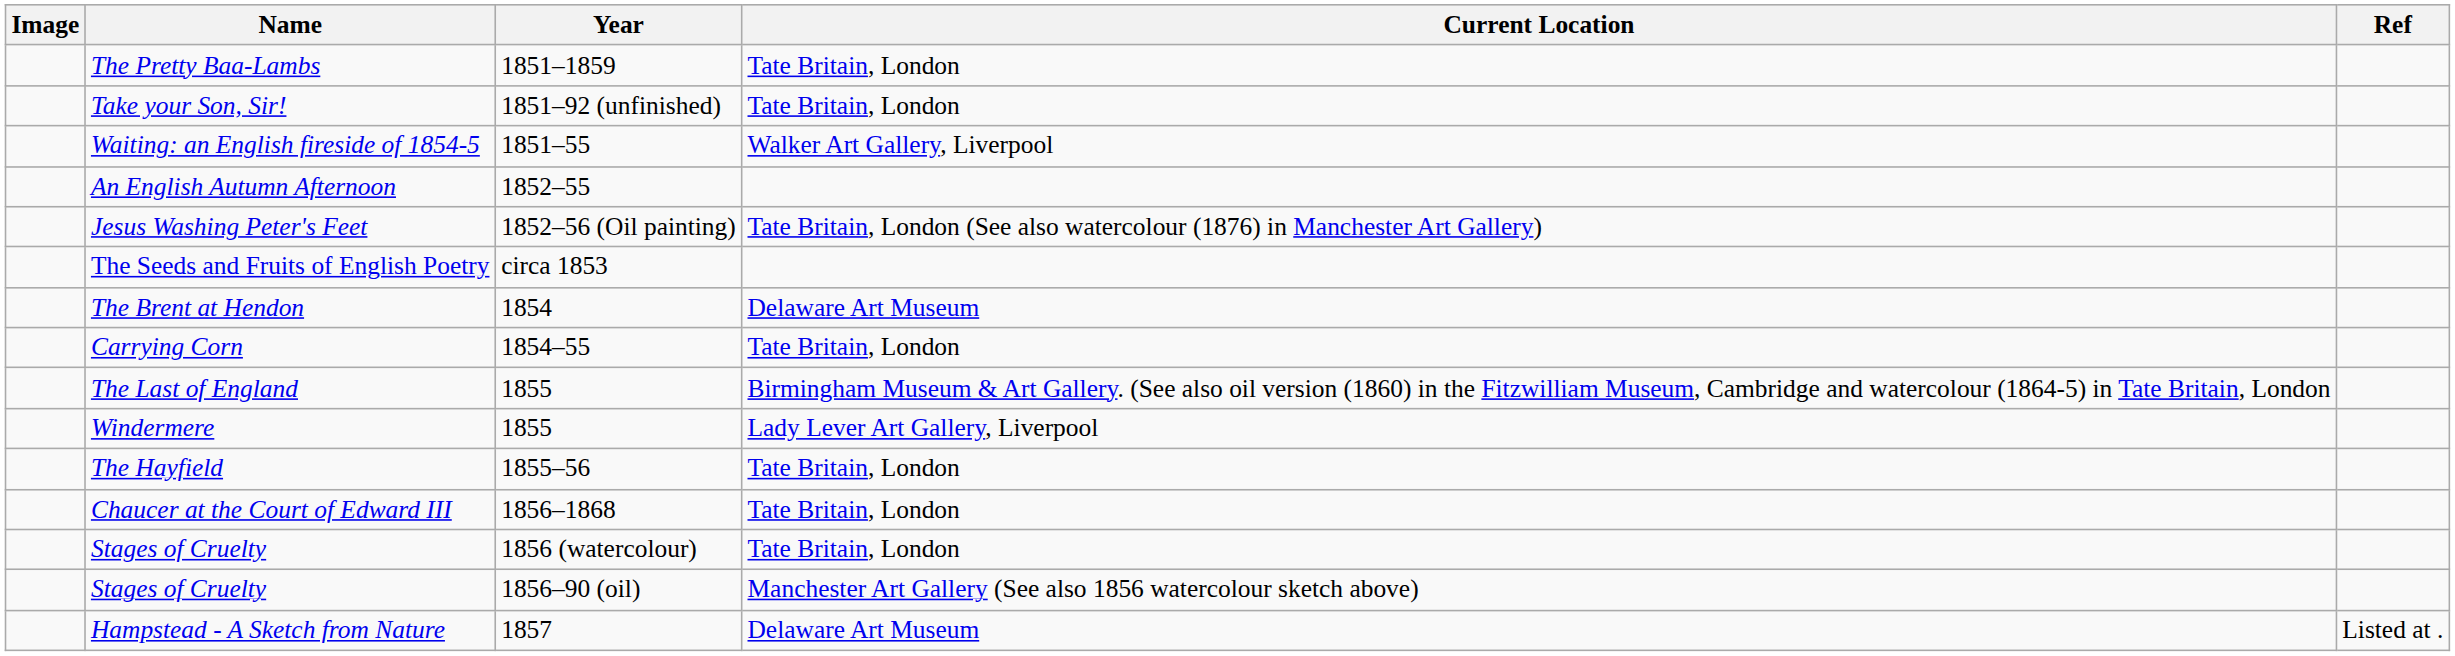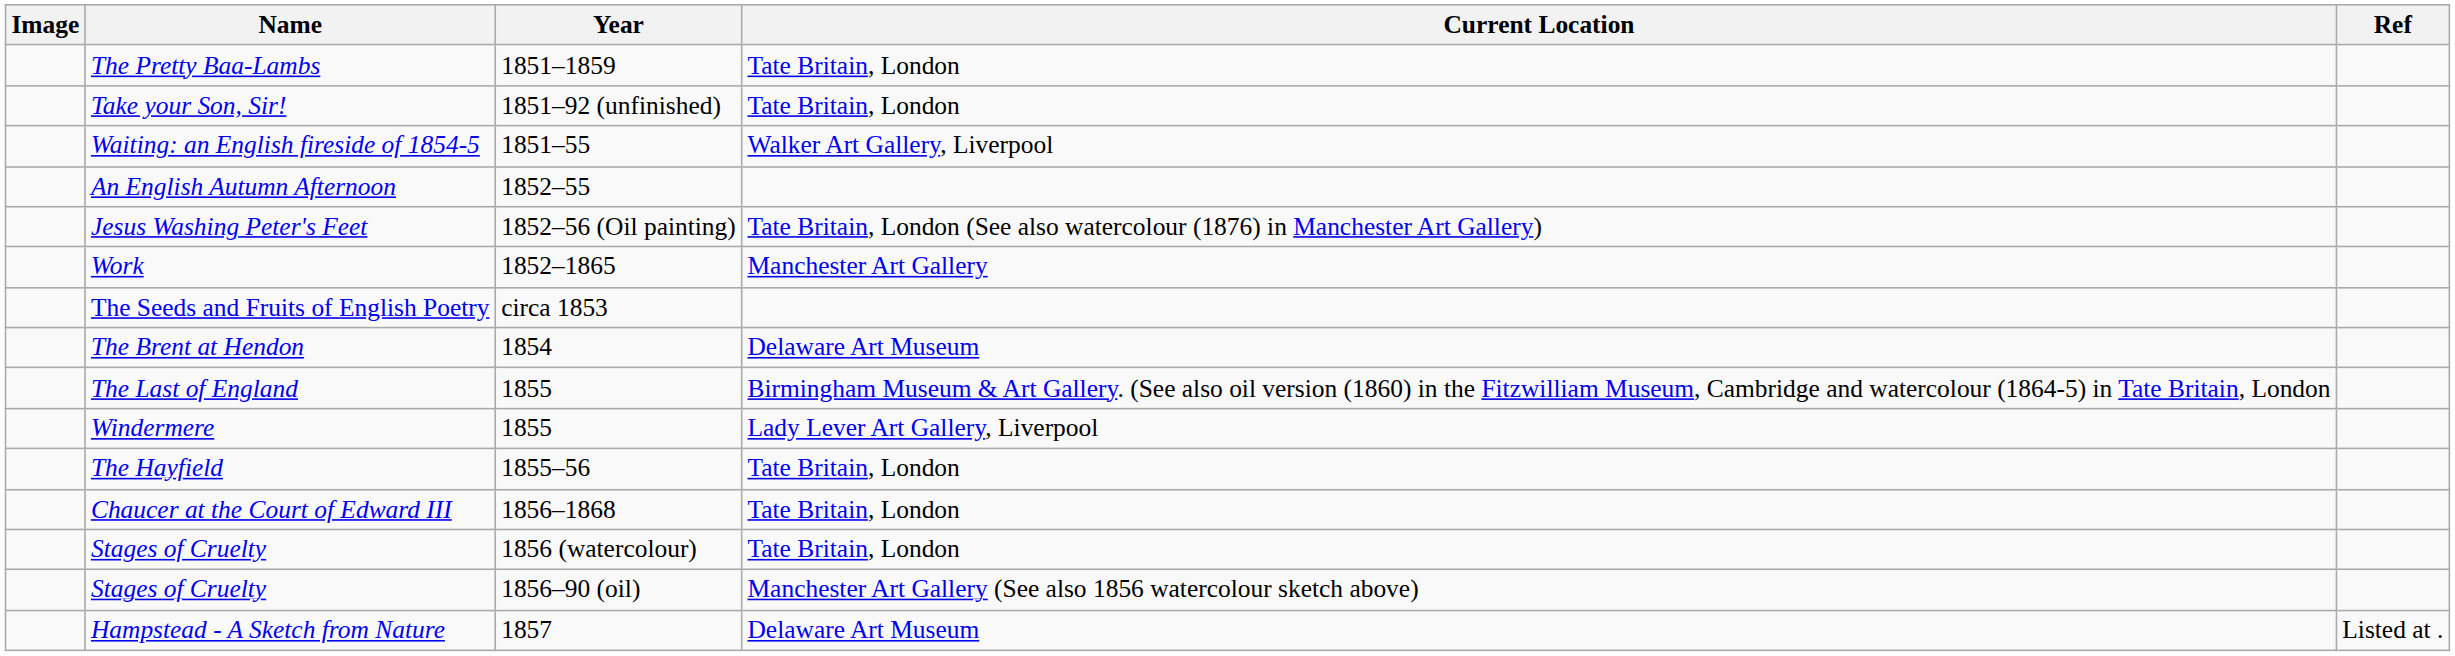+ row: Work | 1852–1865 | Manchester Art Gallery
- row: Carrying Corn | 1854–55 | Tate Britain, London
